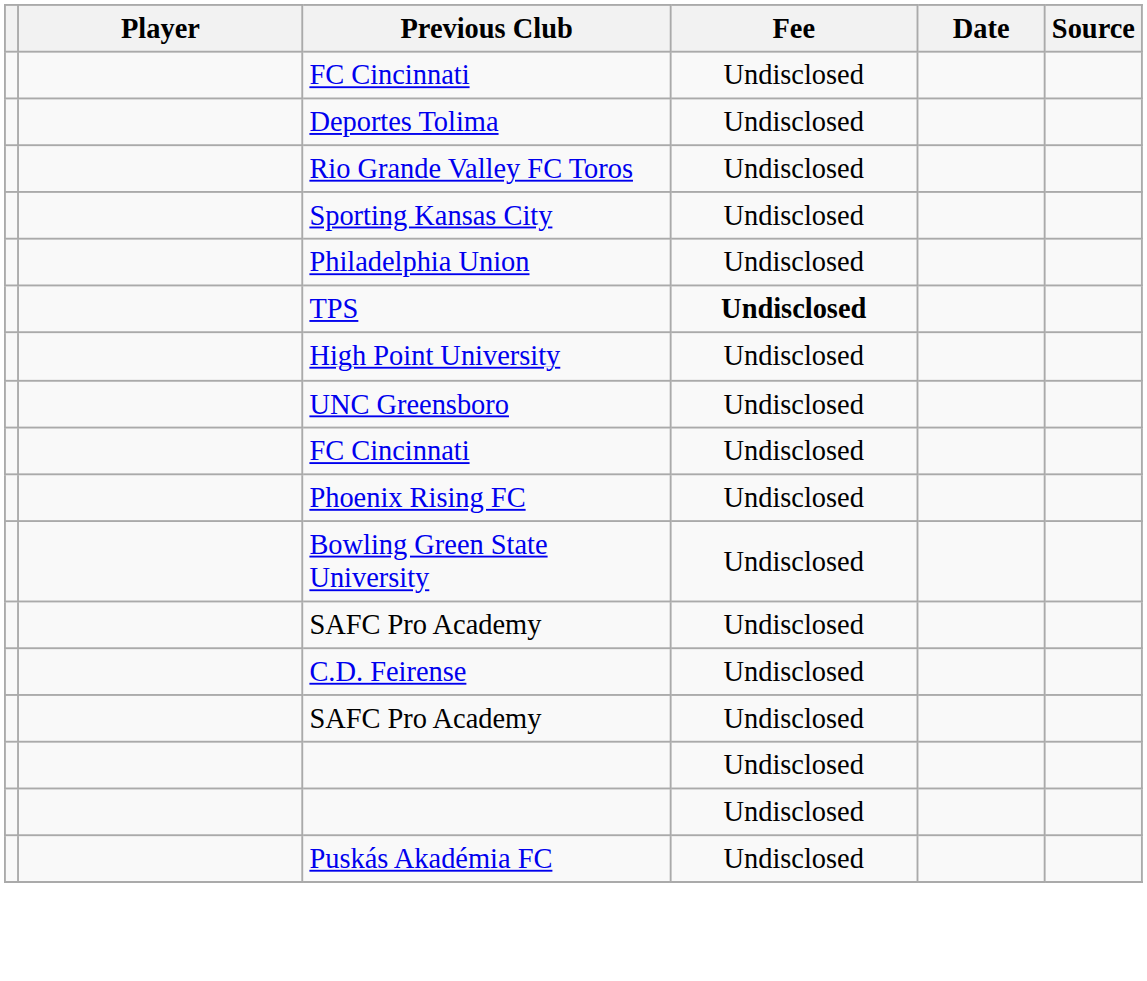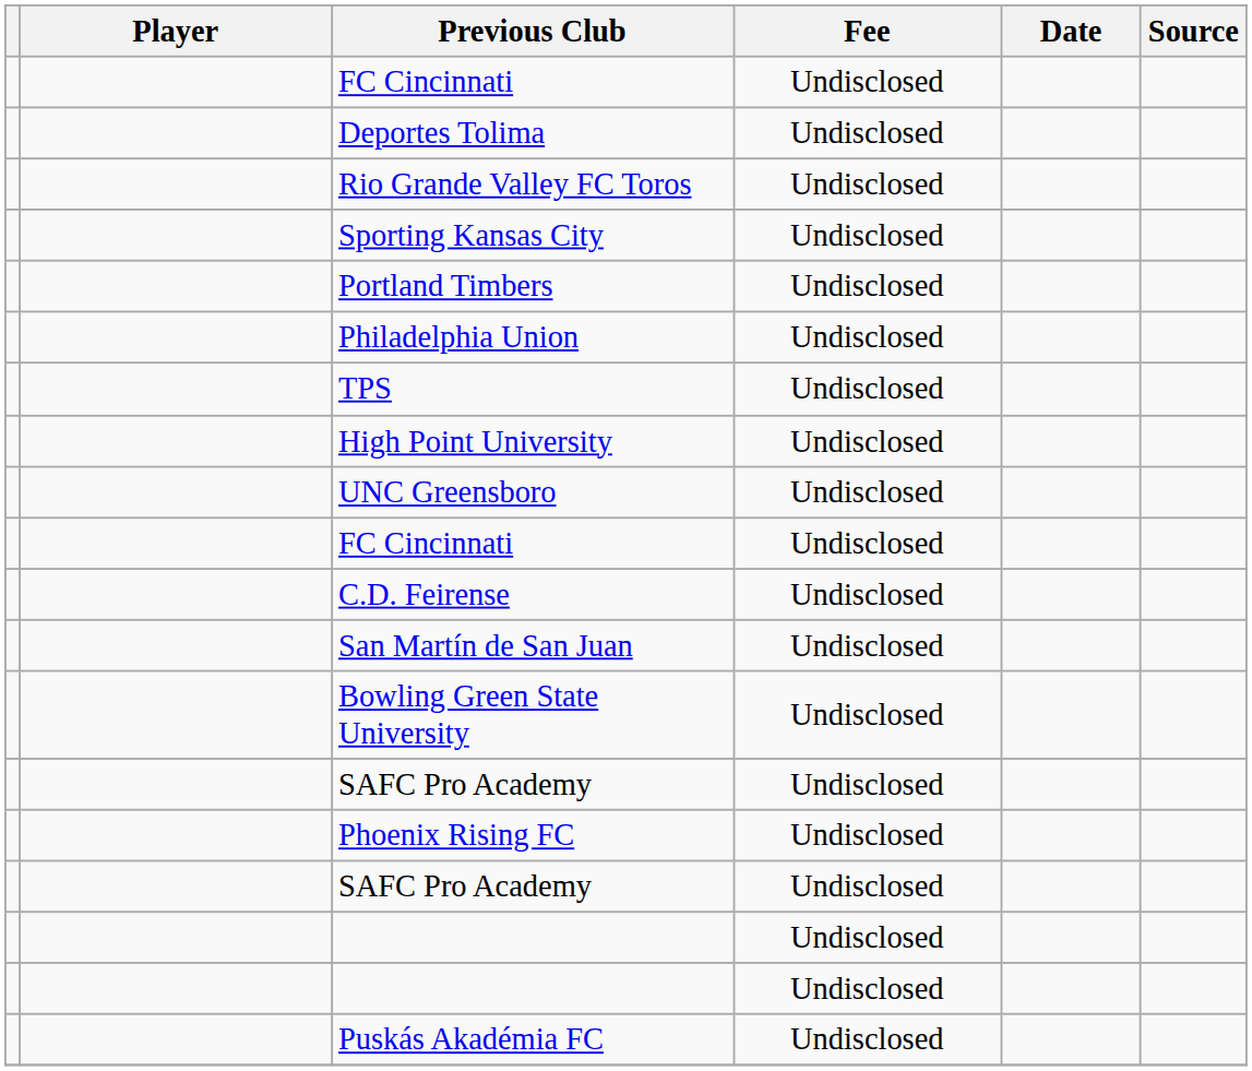+ row: Portland Timbers | Undisclosed
TPS | Fee: bold -> normal
rows swapped: Phoenix Rising FC <-> C.D. Feirense
+ row: San Martín de San Juan | Undisclosed
